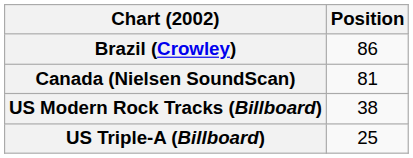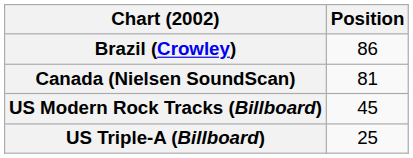US Modern Rock Tracks (Billboard) | Position: 38 -> 45
